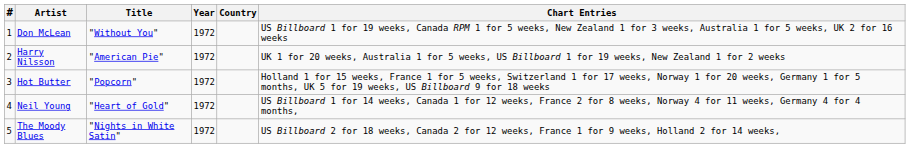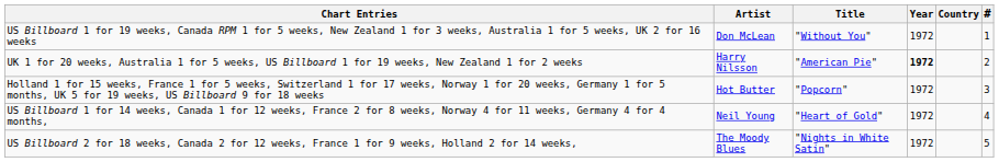columns swapped: # <-> Chart Entries
Harry Nilsson | Year: normal -> bold
